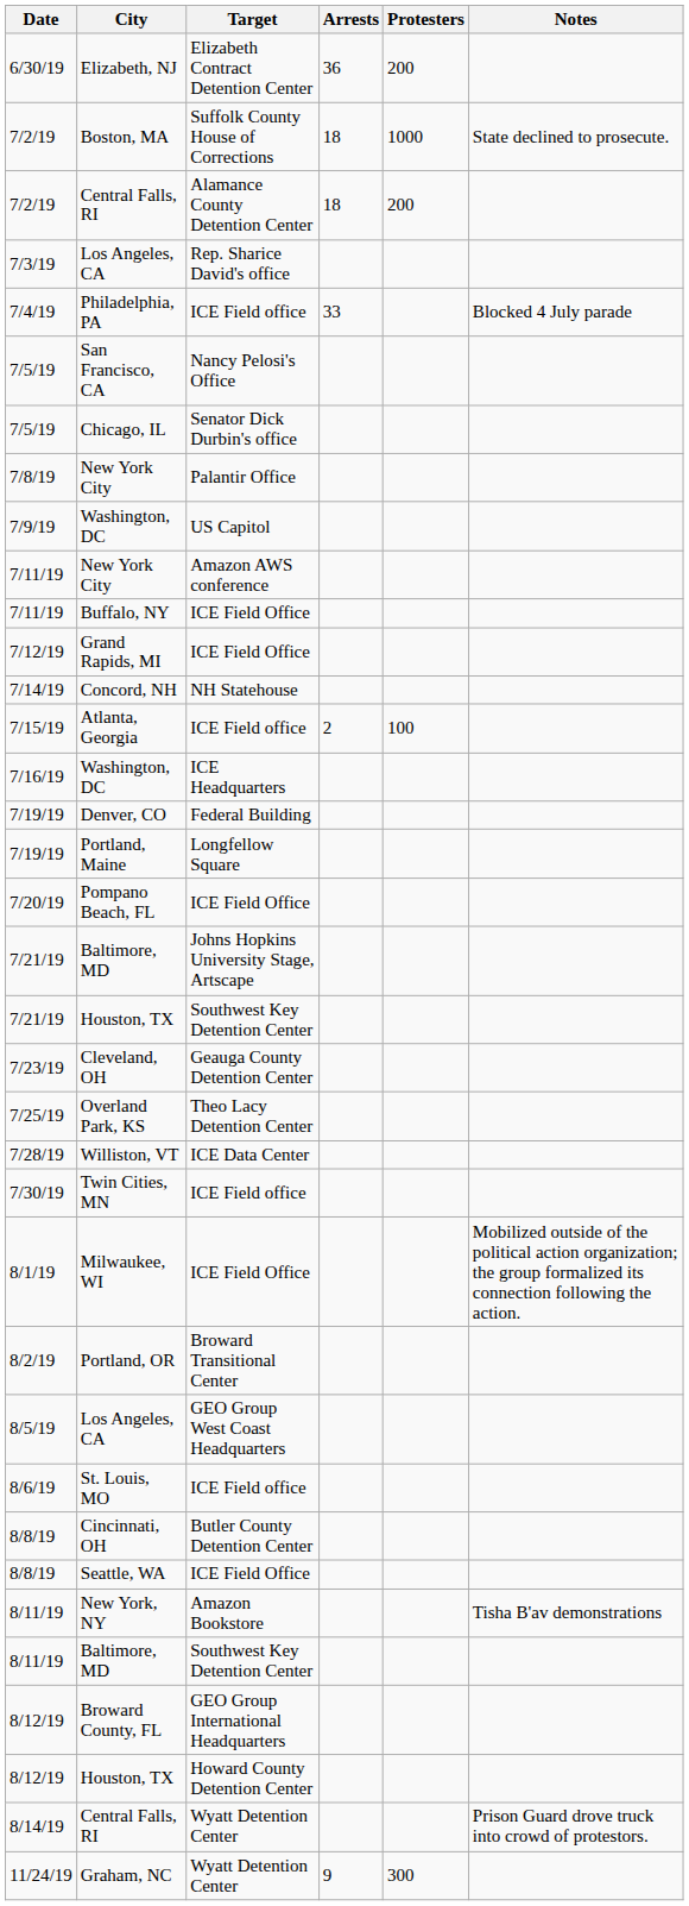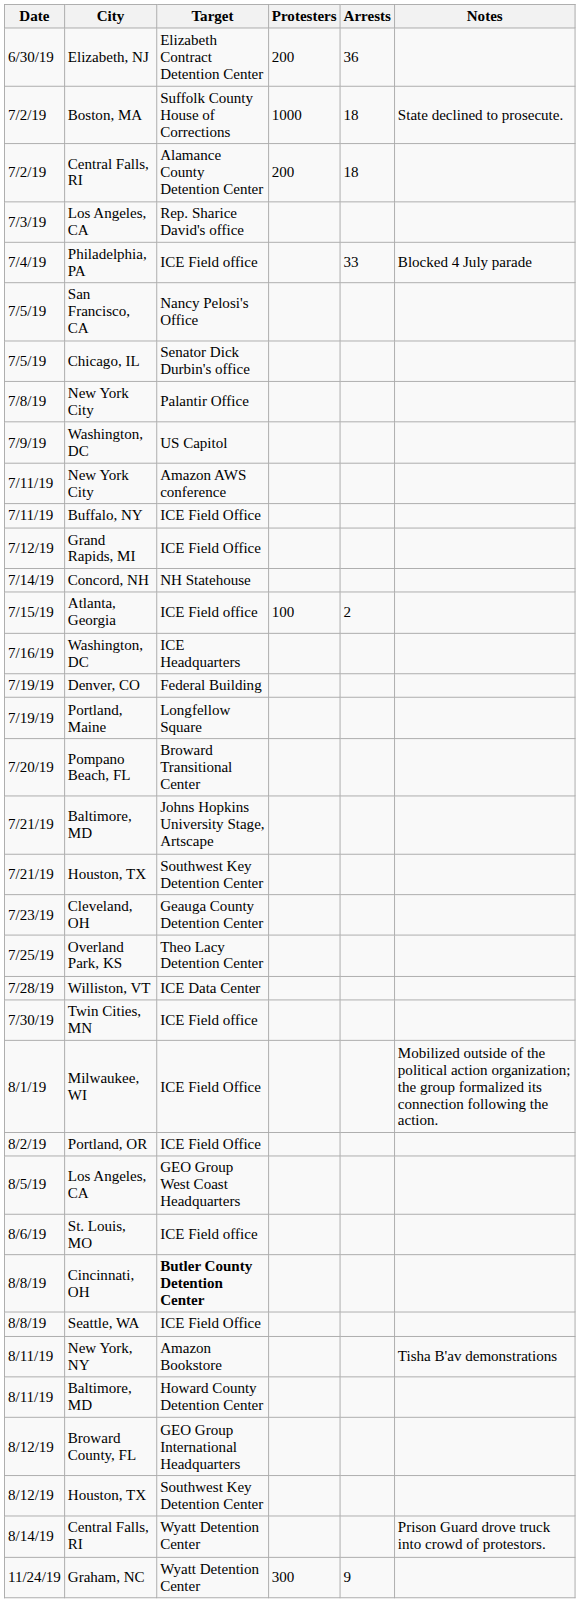columns swapped: Protesters <-> Arrests
Pompano Beach, FL | Target: ICE Field Office -> Broward Transitional Center
Portland, OR | Target: Broward Transitional Center -> ICE Field Office
Cincinnati, OH | Target: normal -> bold
8/11/19 / Baltimore, MD | Target: Southwest Key Detention Center -> Howard County Detention Center
8/12/19 / Houston, TX | Target: Howard County Detention Center -> Southwest Key Detention Center
